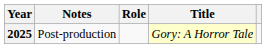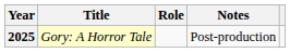columns swapped: Title <-> Notes
